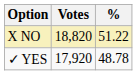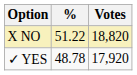columns swapped: Votes <-> %
